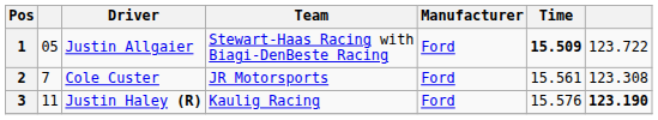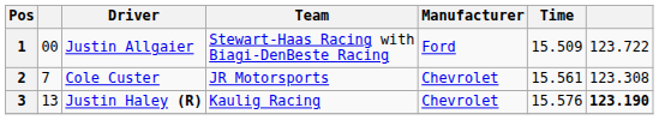1 | column 2: 05 -> 00
1 | Time: bold -> normal
2 | Manufacturer: Ford -> Chevrolet
3 | column 2: 11 -> 13
3 | Manufacturer: Ford -> Chevrolet
